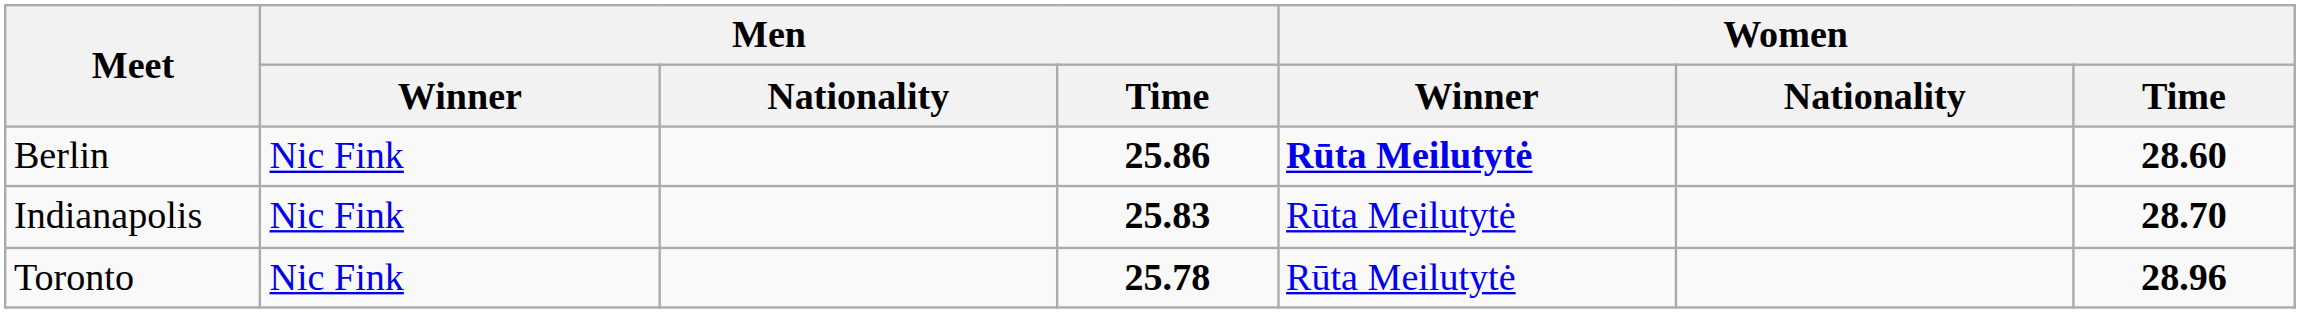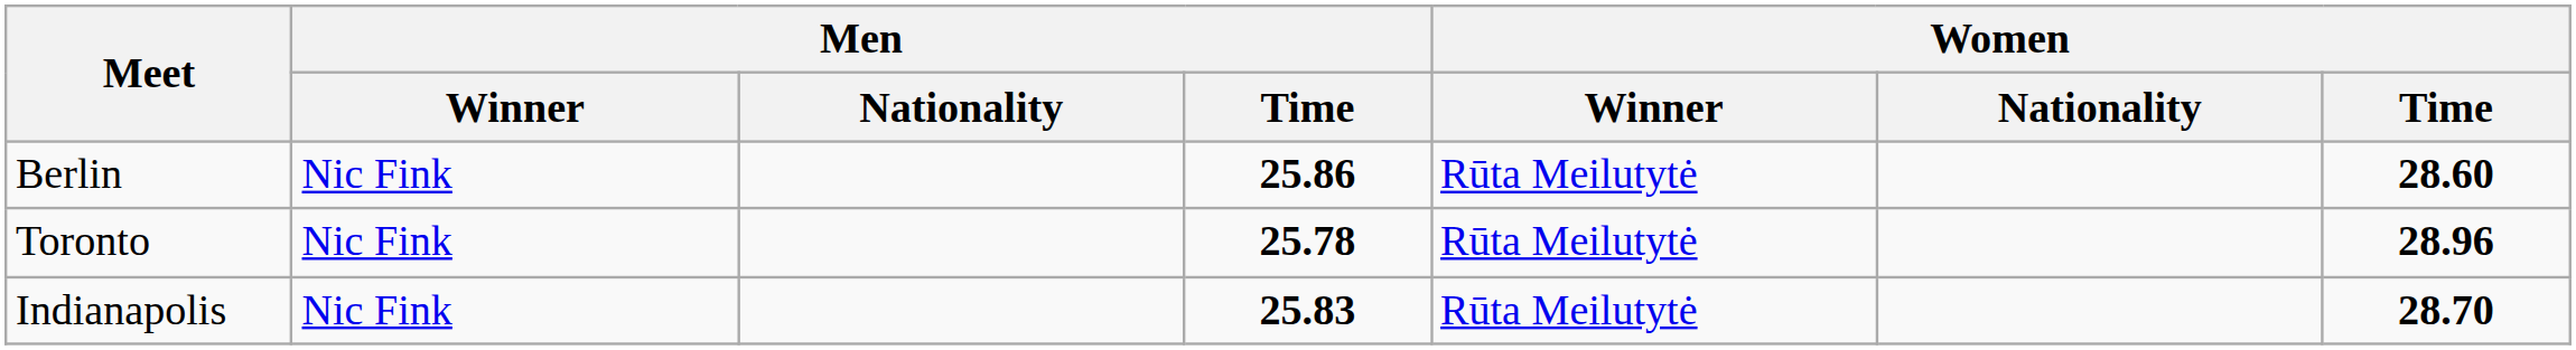Berlin | Women / Winner: bold -> normal
rows swapped: Toronto <-> Indianapolis
